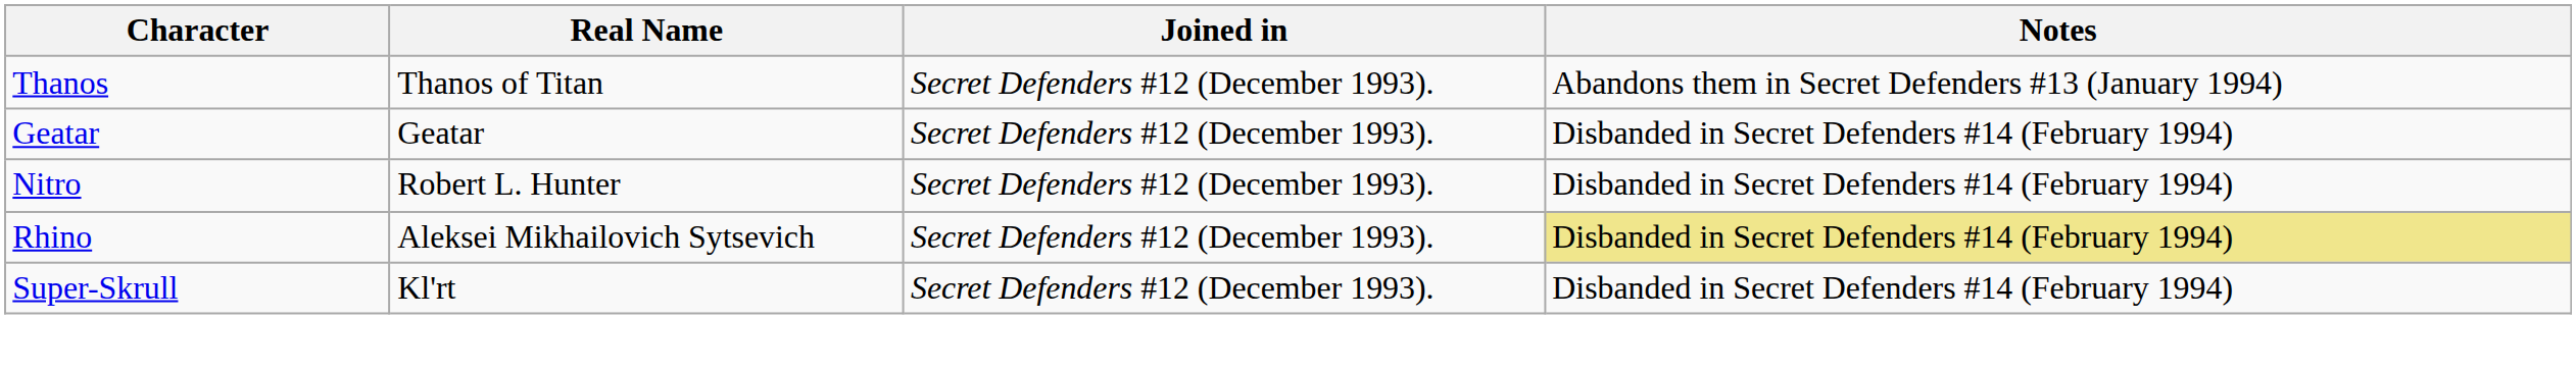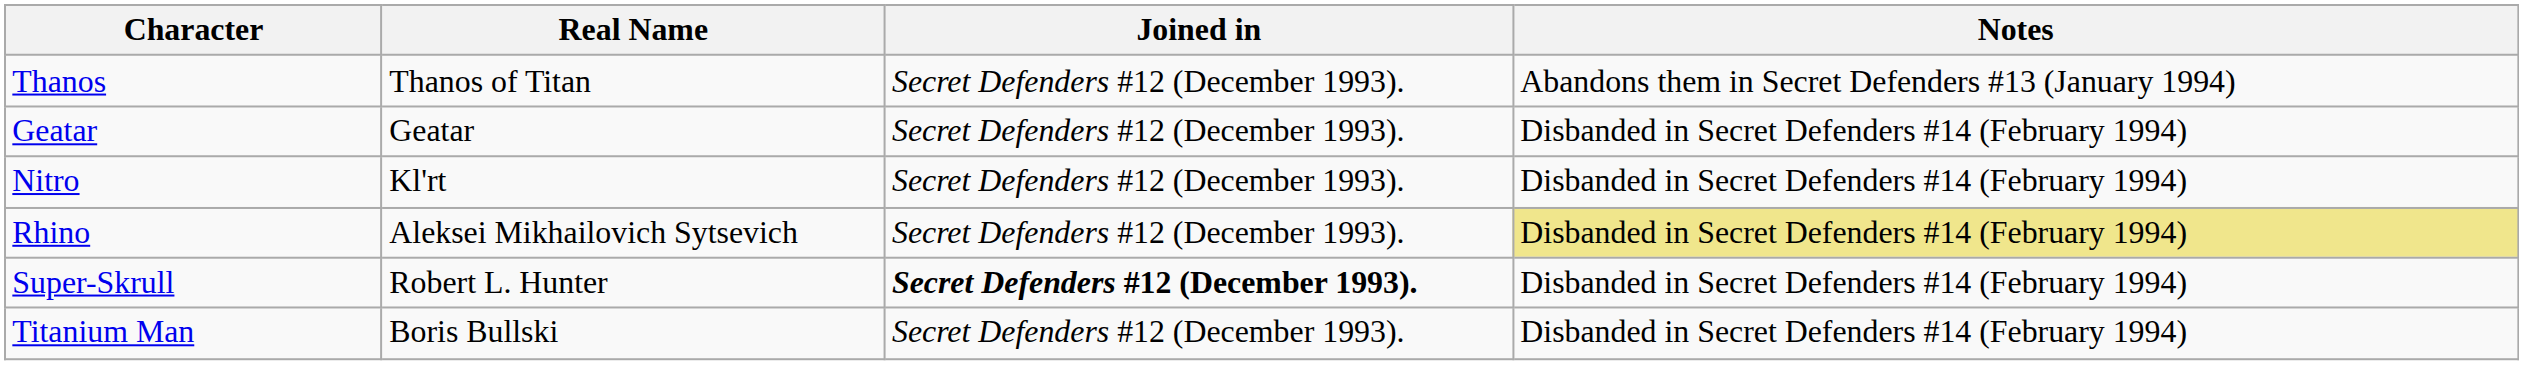Nitro | Real Name: Robert L. Hunter -> Kl'rt
Super-Skrull | Real Name: Kl'rt -> Robert L. Hunter
Super-Skrull | Joined in: normal -> bold
+ row: Titanium Man | Boris Bullski | Secret Defenders #12 (December 1993). | Disbanded in Secret Defenders #14 (February 1994)
